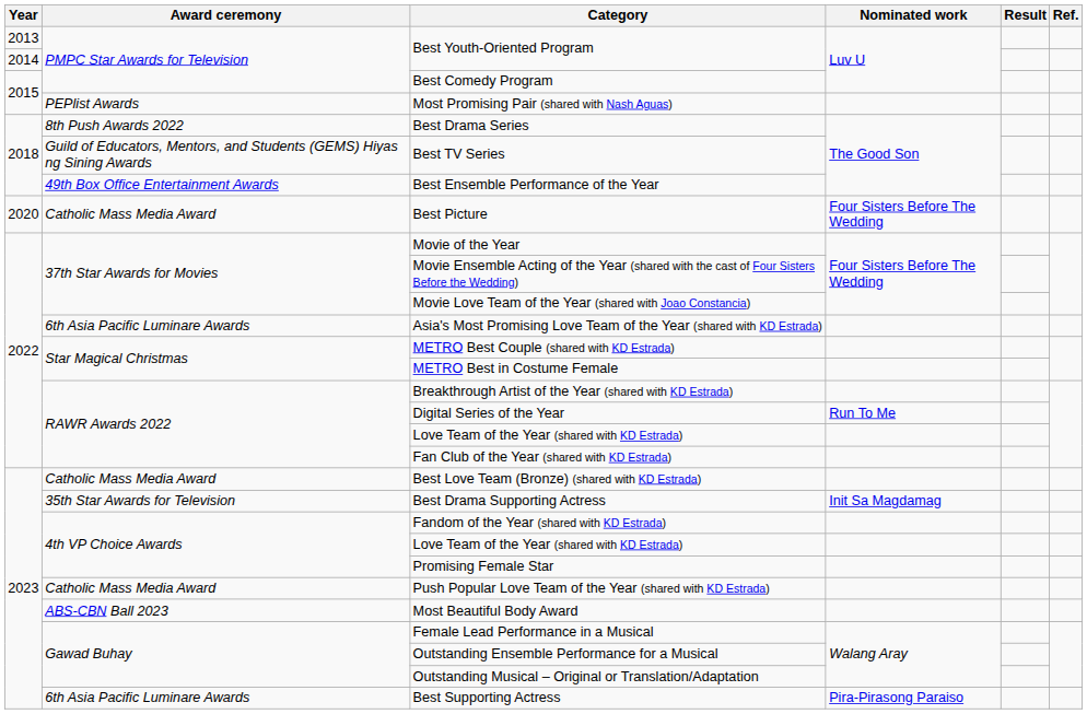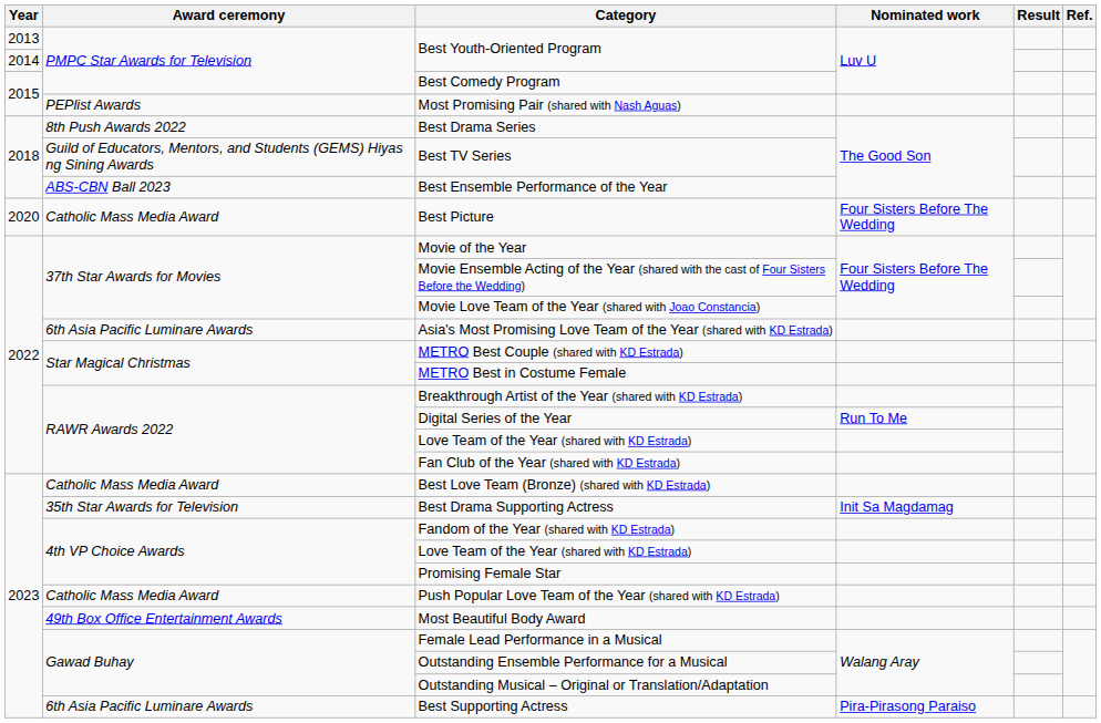Best Ensemble Performance of the Year | Award ceremony: 49th Box Office Entertainment Awards -> ABS-CBN Ball 2023
Most Beautiful Body Award | Award ceremony: ABS-CBN Ball 2023 -> 49th Box Office Entertainment Awards
